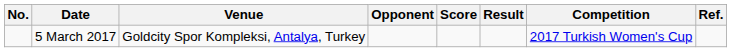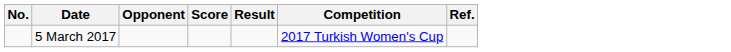- column: Venue | Goldcity Spor Kompleksi, Antalya, Turkey
